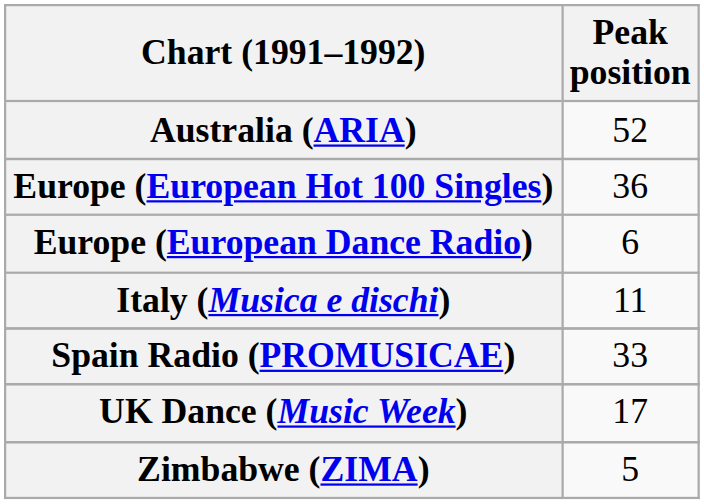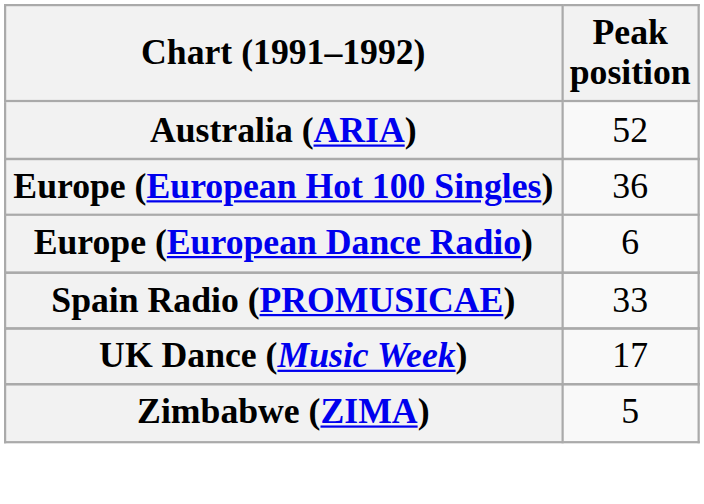- row: Italy (Musica e dischi) | 11
